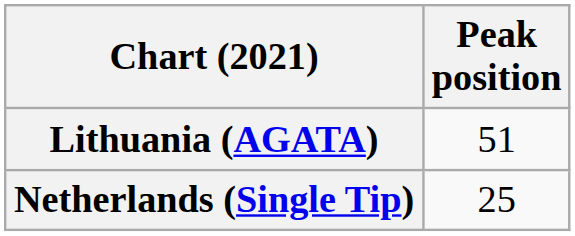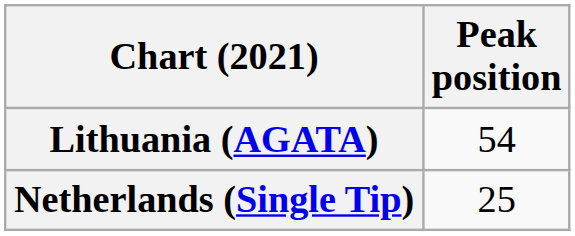Lithuania (AGATA) | Peak position: 51 -> 54
